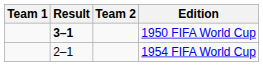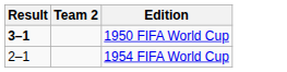- column: Team 1
